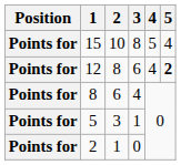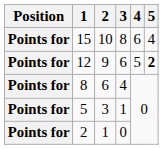15 | 4: 5 -> 6
12 | 2: 8 -> 9
12 | 4: 4 -> 5
